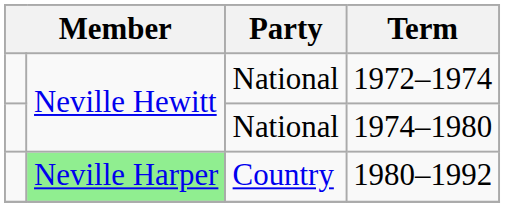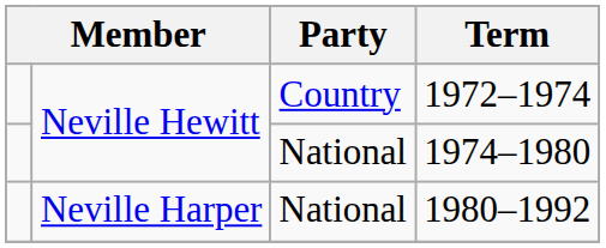1972–1974 | Party: National -> Country
1980–1992 | column 2: lightgreen background -> no background
1980–1992 | Party: Country -> National
